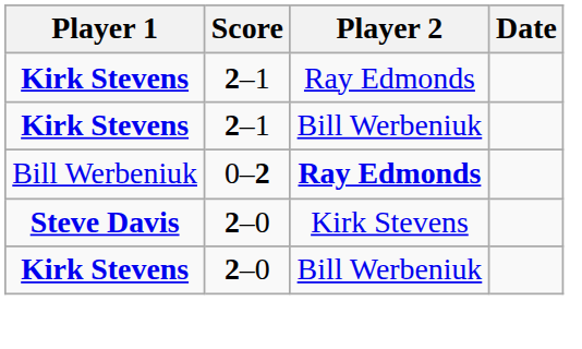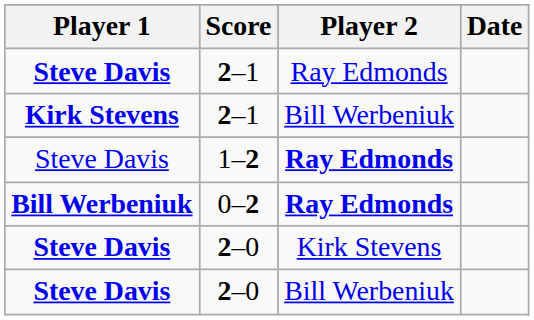2–1 / Ray Edmonds | Player 1: Kirk Stevens -> Steve Davis
+ row: Steve Davis | 1–2 | Ray Edmonds
0–2 | Player 1: normal -> bold
2–0 / Bill Werbeniuk | Player 1: Kirk Stevens -> Steve Davis
